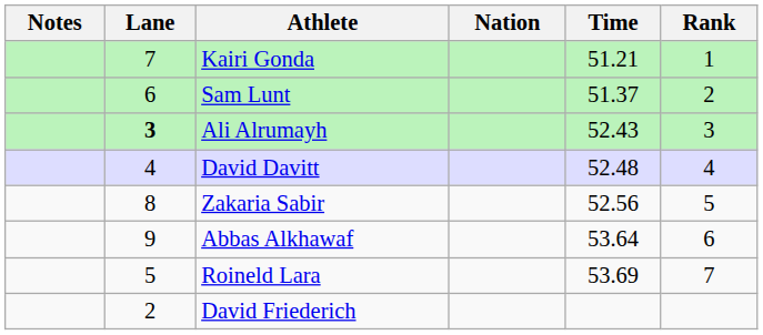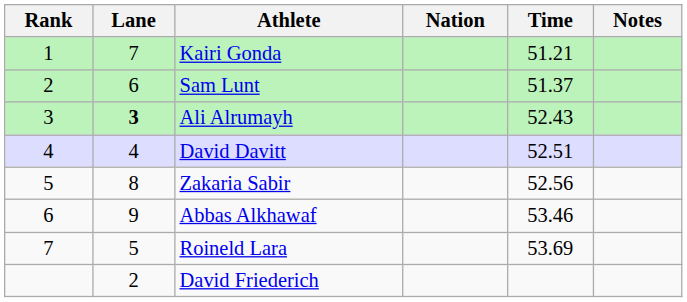columns swapped: Rank <-> Notes
David Davitt | Time: 52.48 -> 52.51
Abbas Alkhawaf | Time: 53.64 -> 53.46
